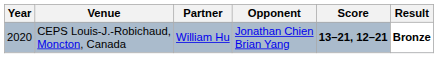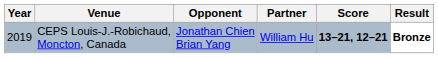columns swapped: Partner <-> Opponent
CEPS Louis-J.-Robichaud, Moncton, Canada | Year: 2020 -> 2019
